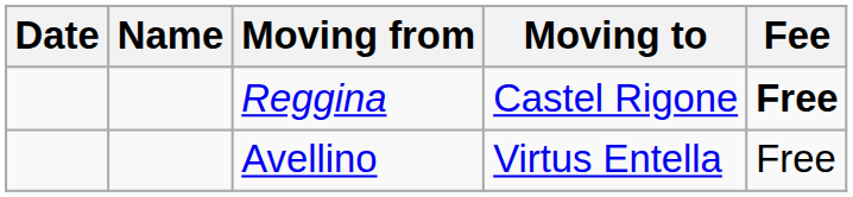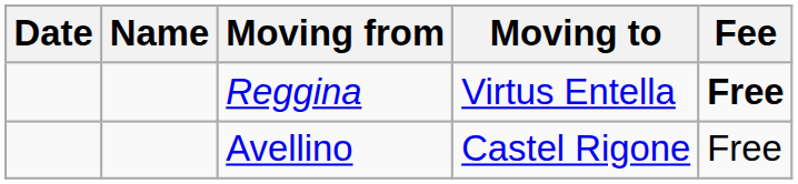Reggina | Moving to: Castel Rigone -> Virtus Entella
Avellino | Moving to: Virtus Entella -> Castel Rigone
